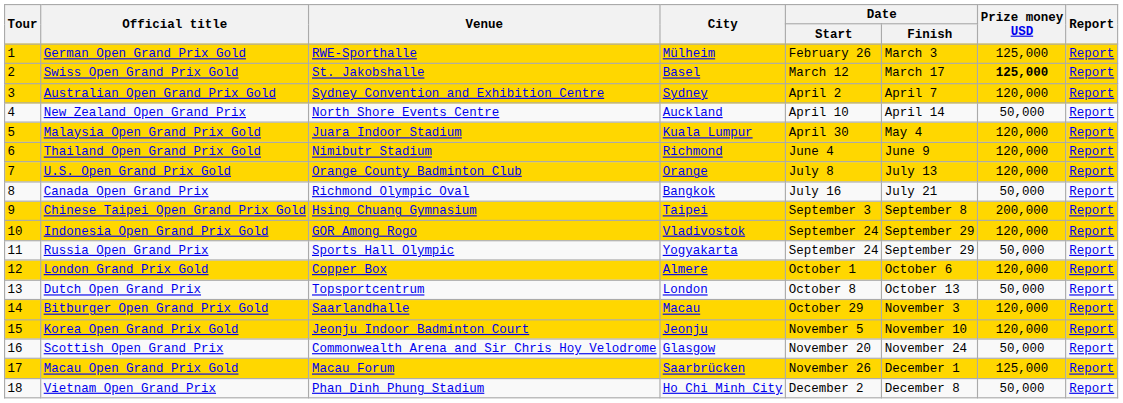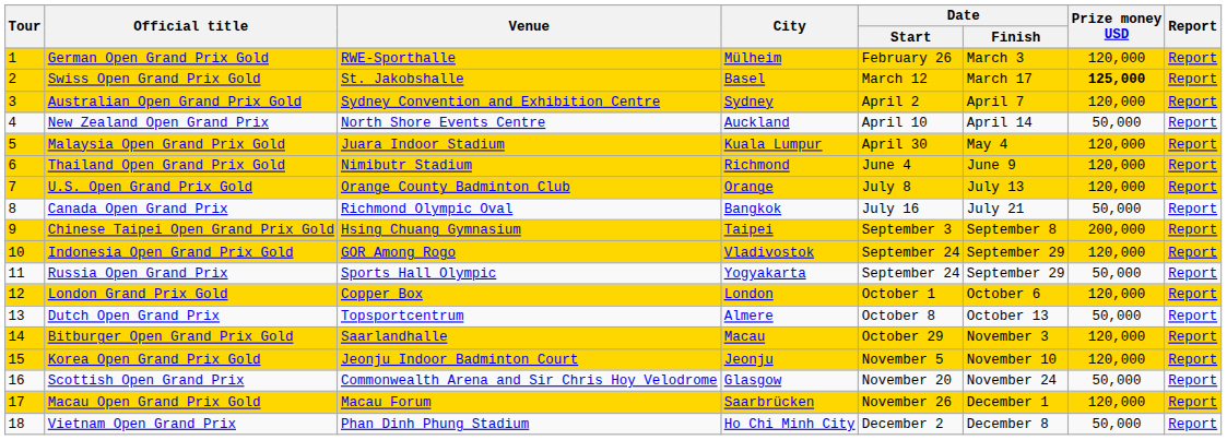German Open Grand Prix Gold | Prize money USD: 125,000 -> 120,000
London Grand Prix Gold | City: Almere -> London
Dutch Open Grand Prix | City: London -> Almere
Macau Open Grand Prix Gold | Prize money USD: 125,000 -> 120,000
